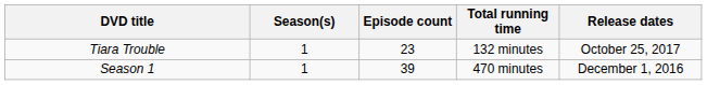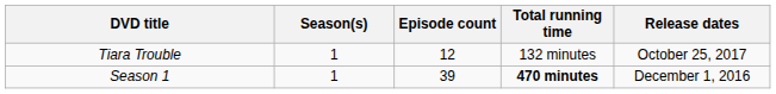Tiara Trouble | Episode count: 23 -> 12
Season 1 | Total running time: normal -> bold
